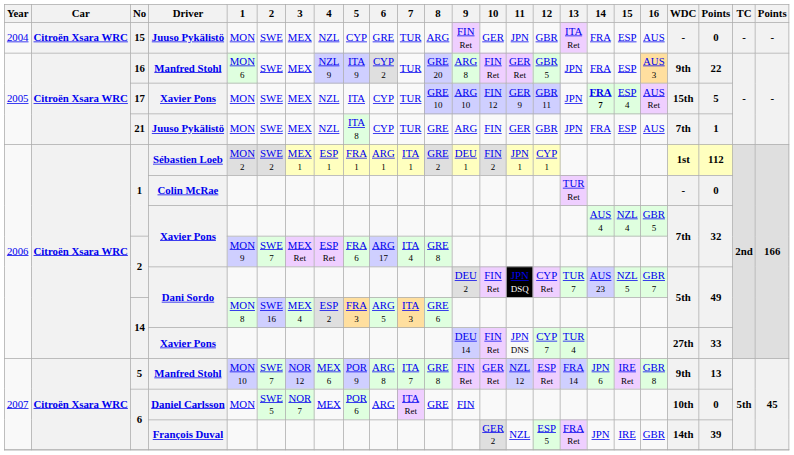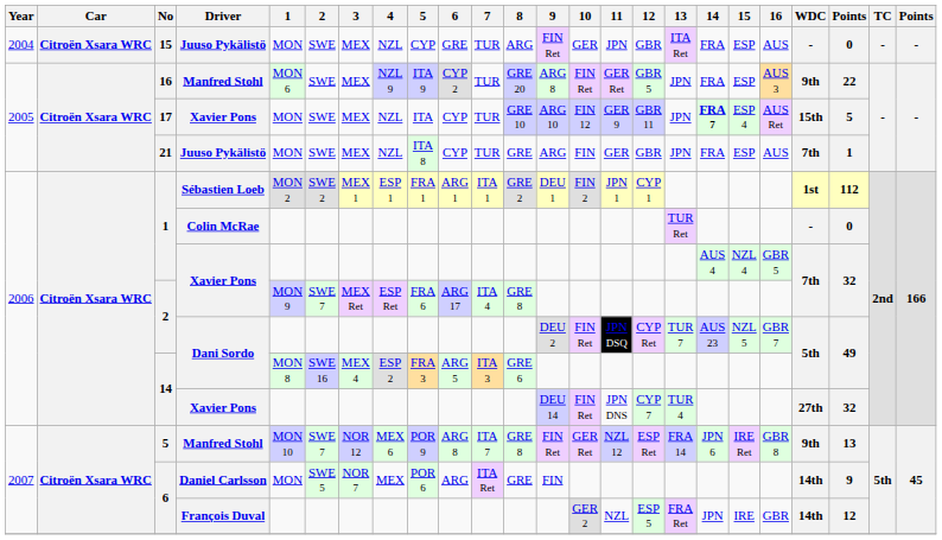14 / Xavier Pons | column 22: 33 -> 32
6 / Daniel Carlsson | WDC: 10th -> 14th
6 / Daniel Carlsson | column 22: 0 -> 9
6 / François Duval | column 22: 39 -> 12
